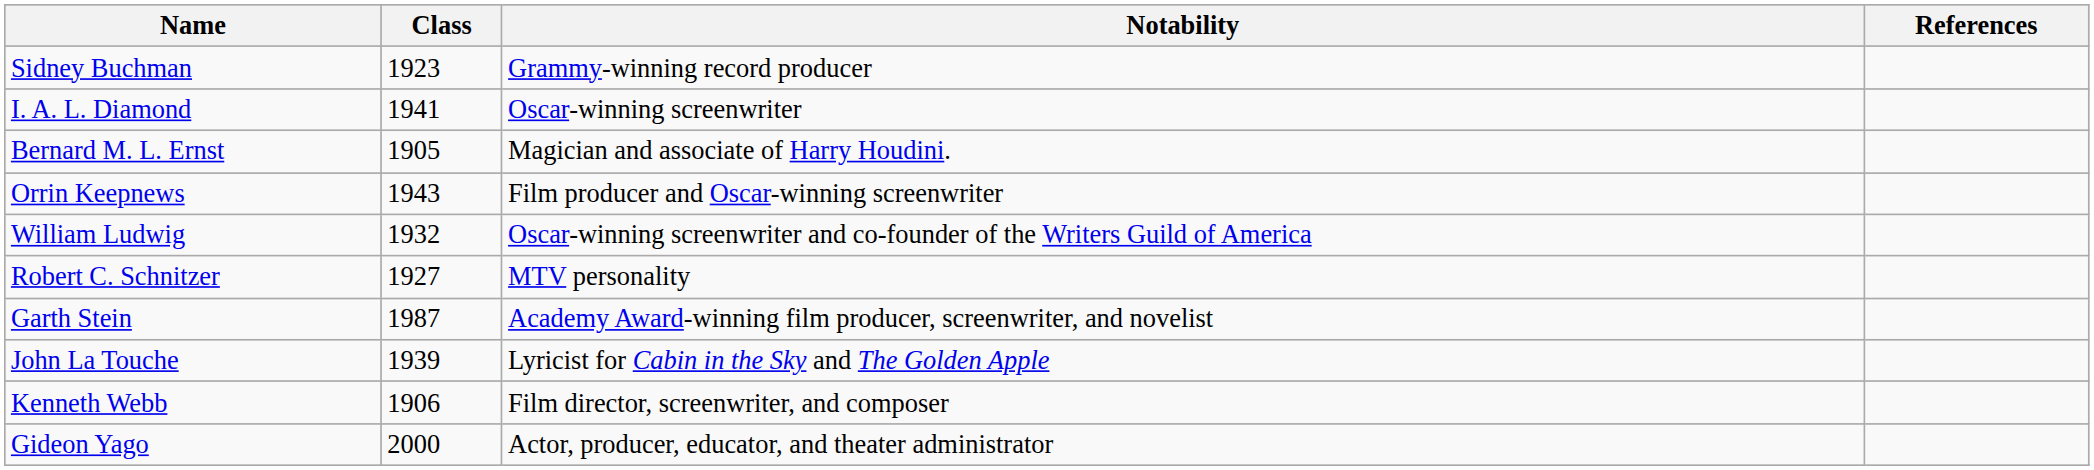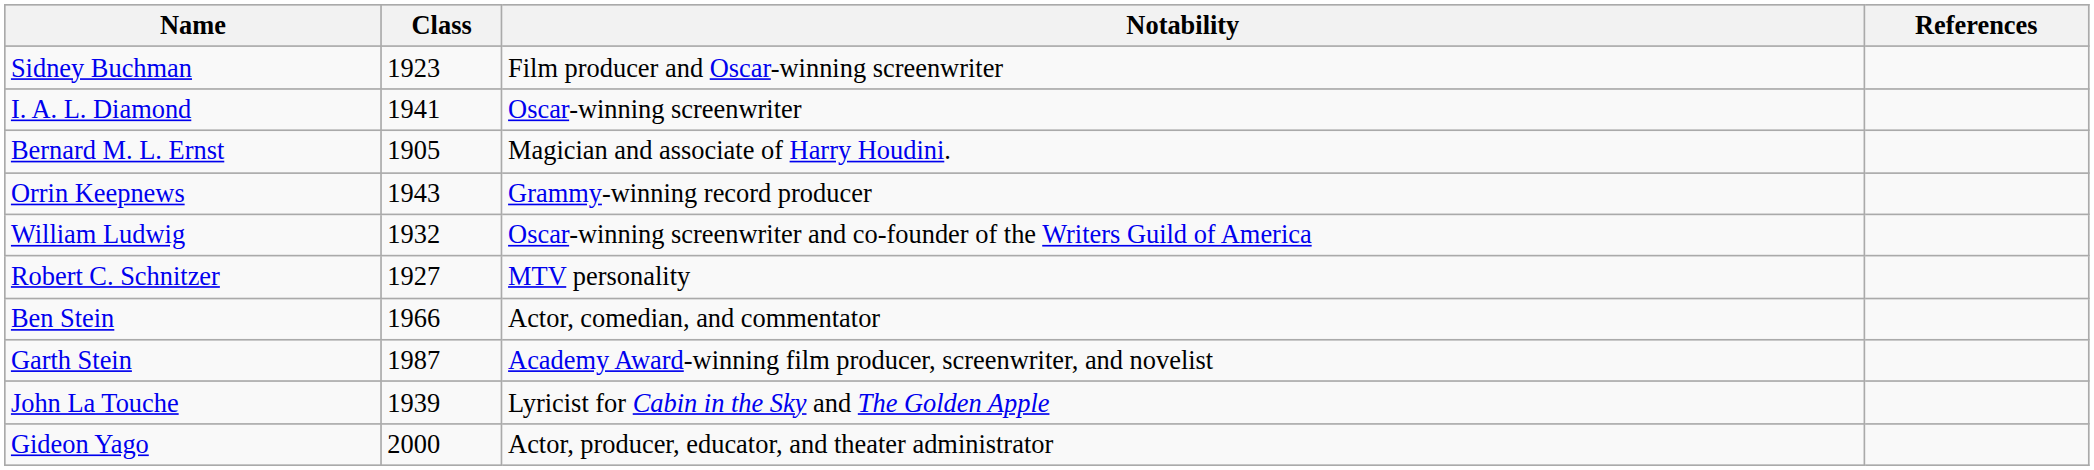Sidney Buchman | Notability: Grammy-winning record producer -> Film producer and Oscar-winning screenwriter
Orrin Keepnews | Notability: Film producer and Oscar-winning screenwriter -> Grammy-winning record producer
+ row: Ben Stein | 1966 | Actor, comedian, and commentator
- row: Kenneth Webb | 1906 | Film director, screenwriter, and composer
